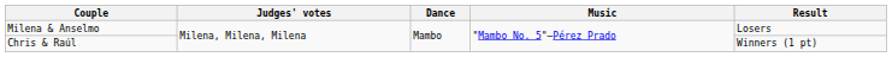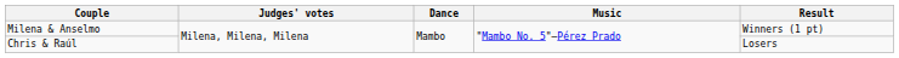Milena & Anselmo | Result: Losers -> Winners (1 pt)
Chris & Raúl | Result: Winners (1 pt) -> Losers
